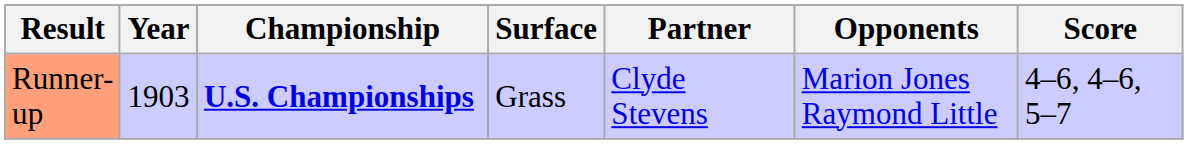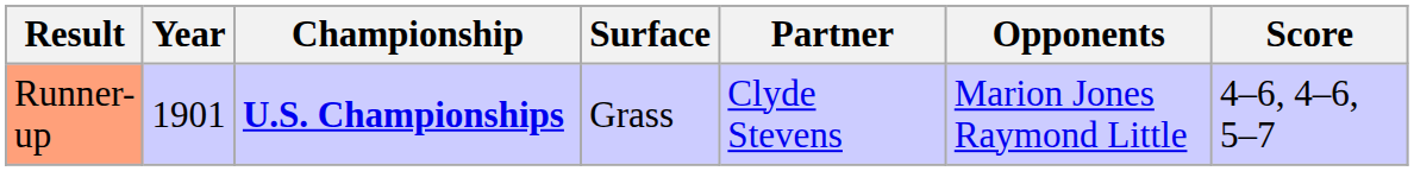Runner-up | Year: 1903 -> 1901
